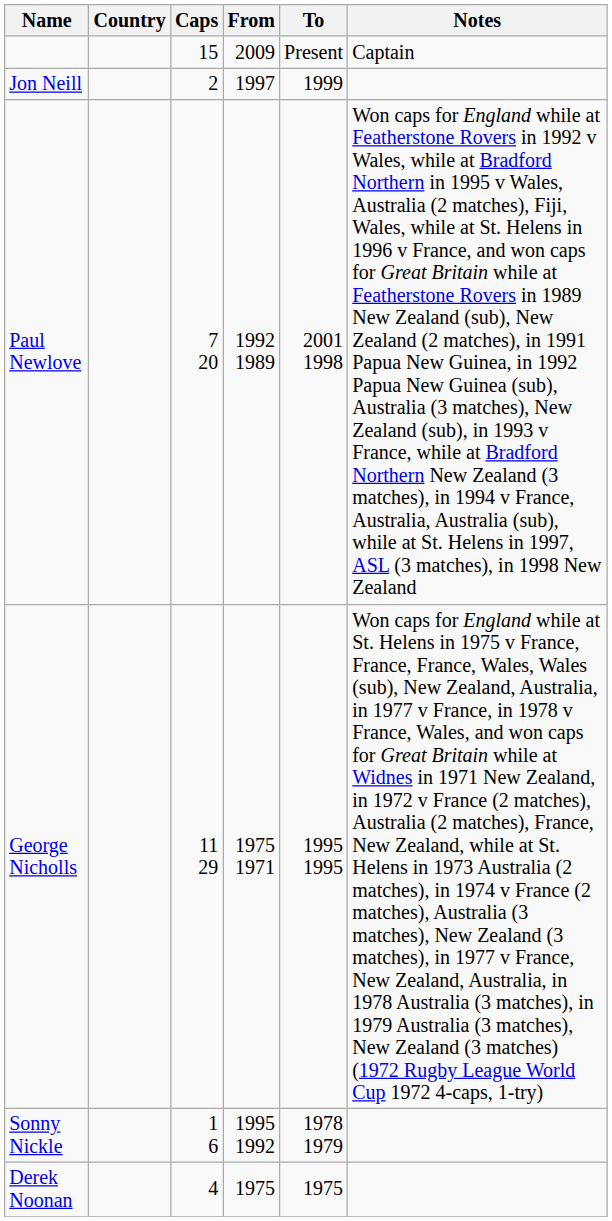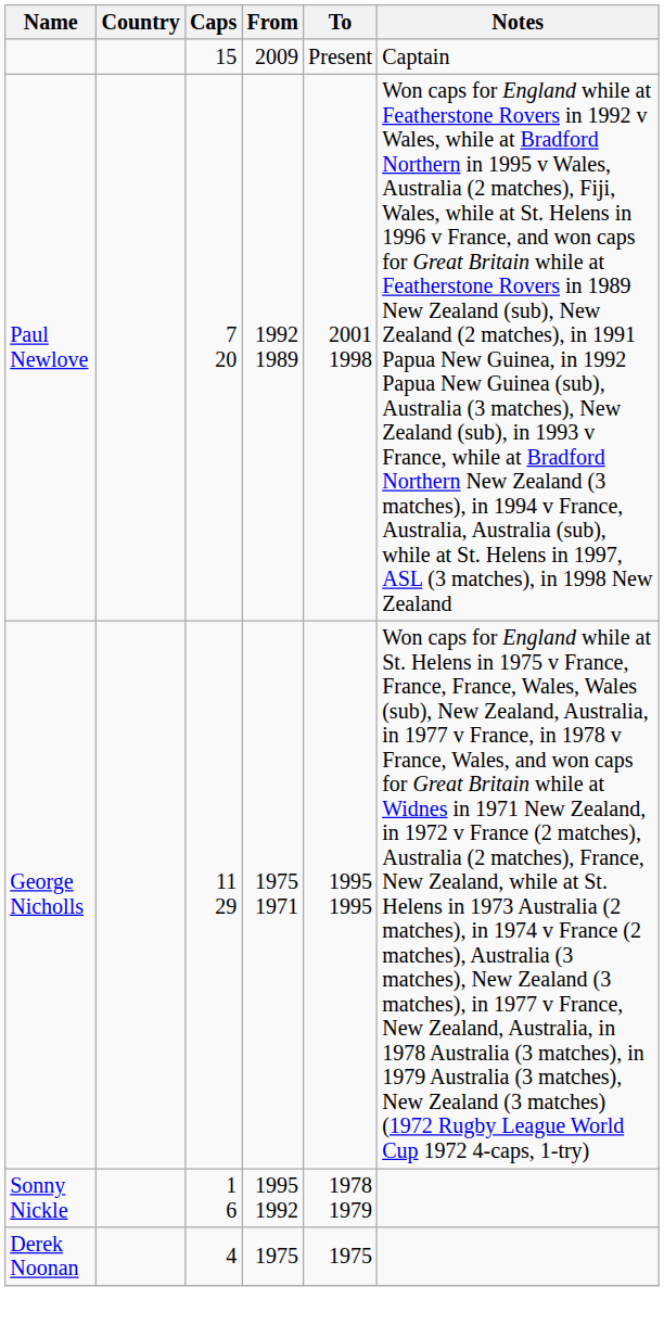- row: Jon Neill | 2 | 1997 | 1999
